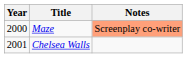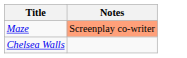- column: Year | 2000 | 2001
